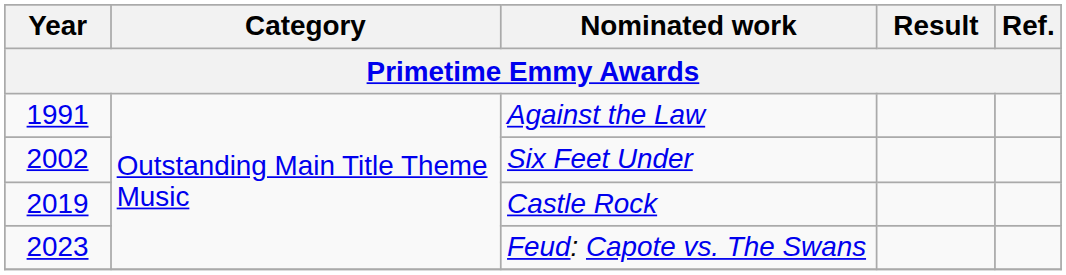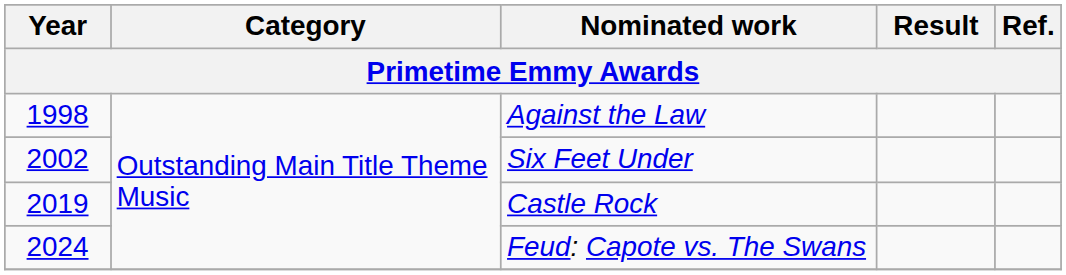Against the Law | Year: 1991 -> 1998
Feud: Capote vs. The Swans | Year: 2023 -> 2024
